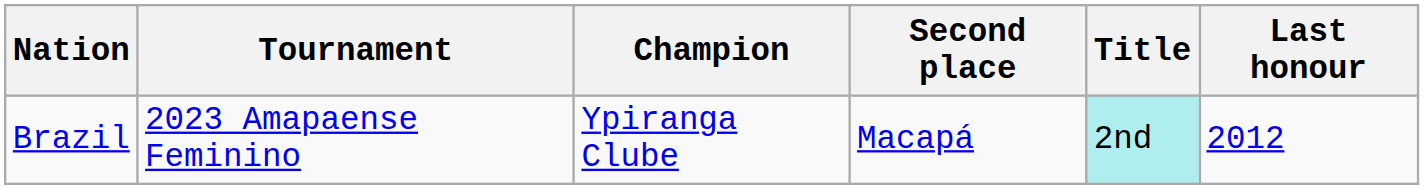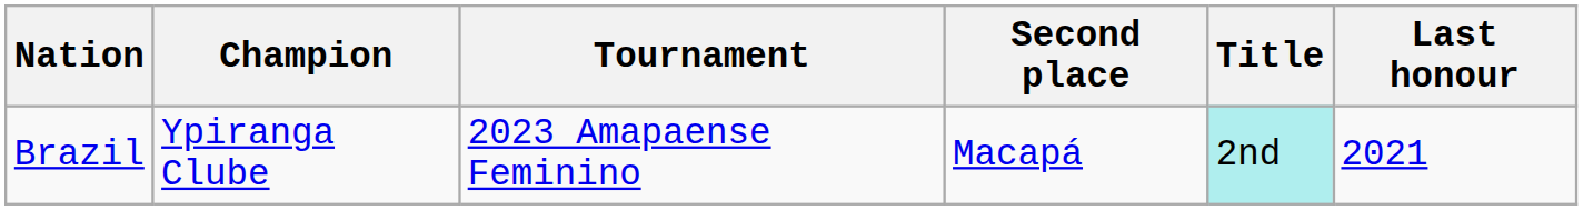columns swapped: Tournament <-> Champion
Brazil | Last honour: 2012 -> 2021
